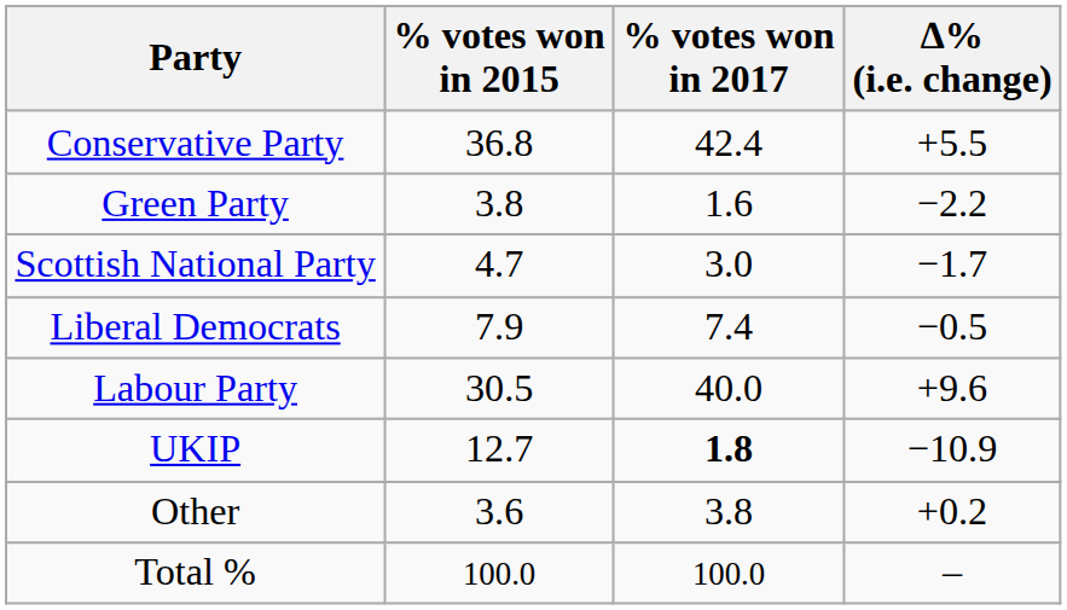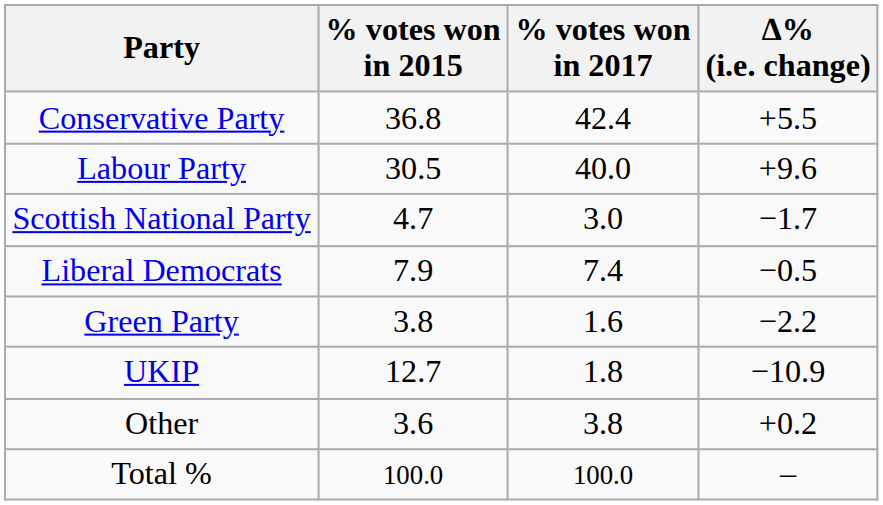rows swapped: Labour Party <-> Green Party
UKIP | % votes won in 2017: bold -> normal
